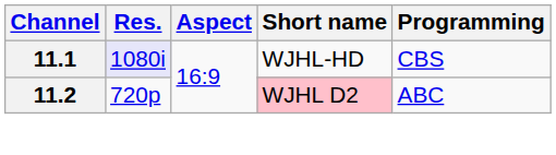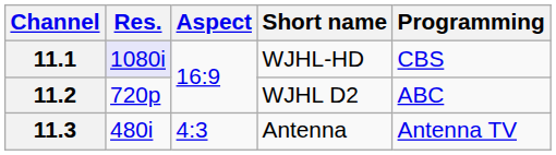11.2 | Short name: pink background -> no background
+ row: 11.3 | 480i | 4:3 | Antenna | Antenna TV
